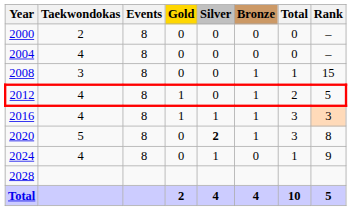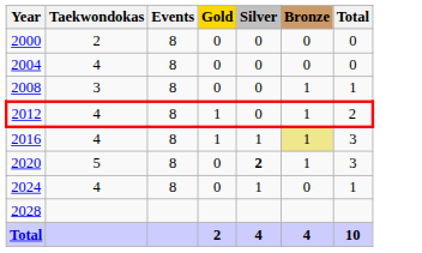- column: Rank | – | – | 15 | 5 | 3 | 8 | 9 | 5
2016 | Bronze: no background -> khaki background
